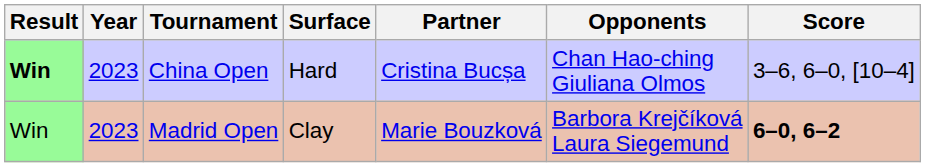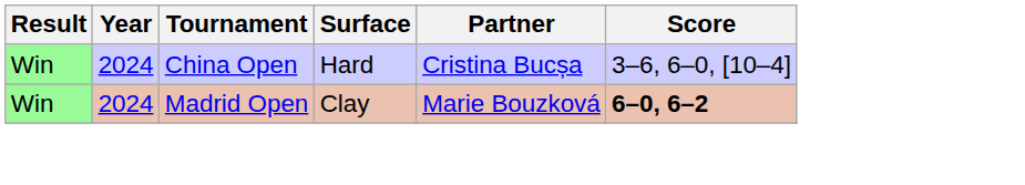- column: Opponents | Chan Hao-ching Giuliana Olmos | Barbora Krejčíková Laura Siegemund
China Open | Result: bold -> normal
China Open | Year: 2023 -> 2024
Madrid Open | Year: 2023 -> 2024
